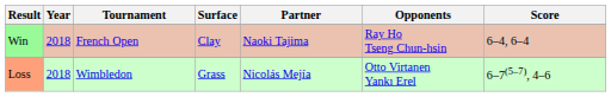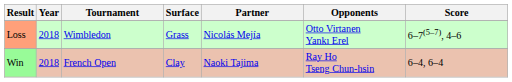rows swapped: Win <-> Loss
